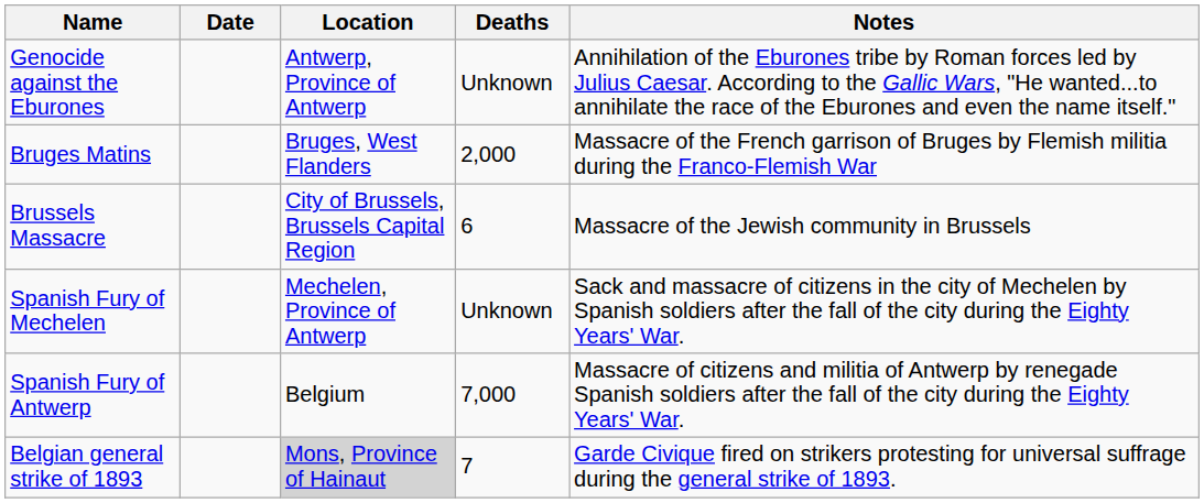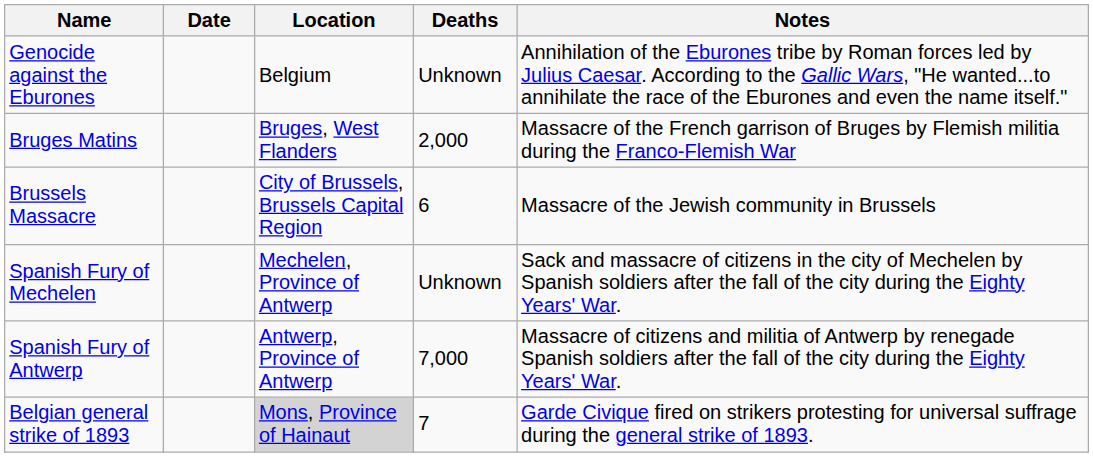Genocide against the Eburones | Location: Antwerp, Province of Antwerp -> Belgium
Spanish Fury of Antwerp | Location: Belgium -> Antwerp, Province of Antwerp
